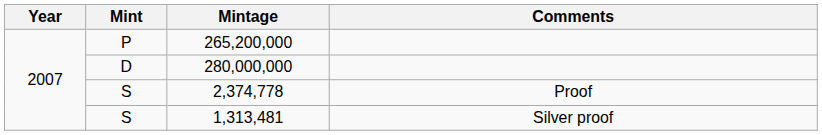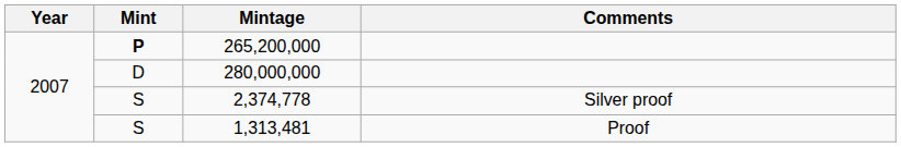265,200,000 | Mint: normal -> bold
2,374,778 | Comments: Proof -> Silver proof
1,313,481 | Comments: Silver proof -> Proof
